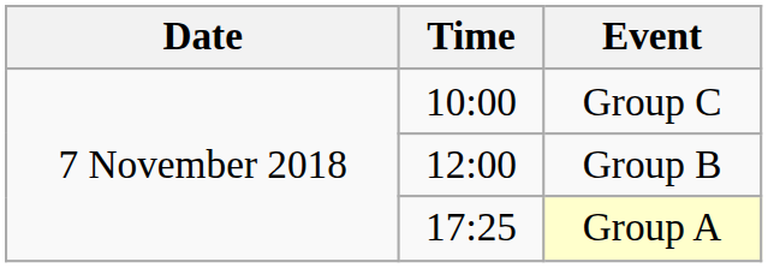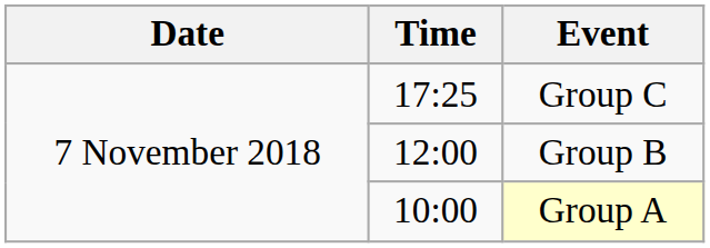Group C | Time: 10:00 -> 17:25
Group A | Time: 17:25 -> 10:00
